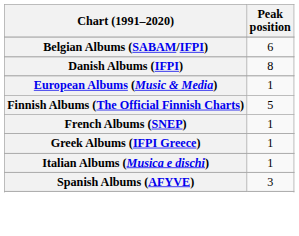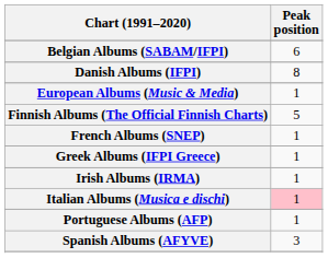+ row: Irish Albums (IRMA) | 1
Italian Albums (Musica e dischi) | Peak position: no background -> pink background
+ row: Portuguese Albums (AFP) | 1
